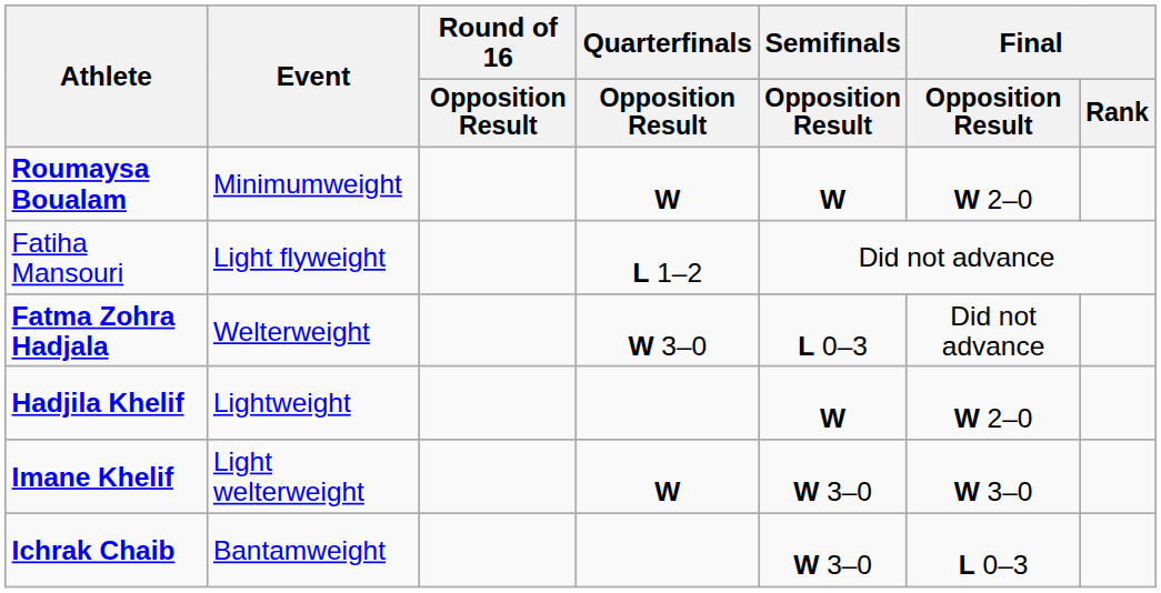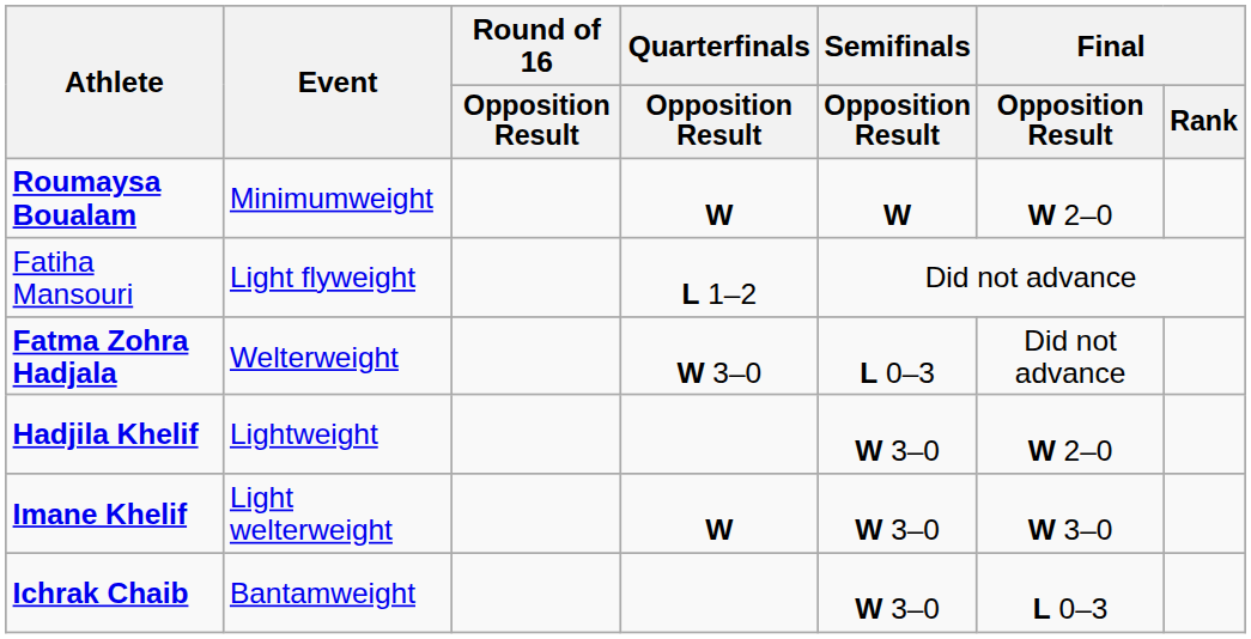Hadjila Khelif | Semifinals / Opposition Result: W -> W 3–0
